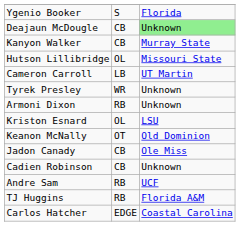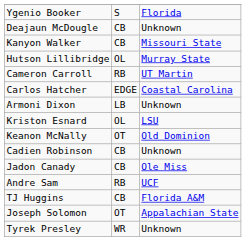Deajaun McDougle | column 3: lightgreen background -> no background
Kanyon Walker | column 3: Murray State -> Missouri State
Hutson Lillibridge | column 3: Missouri State -> Murray State
Cameron Carroll | column 2: LB -> RB
rows swapped: Carlos Hatcher <-> Tyrek Presley
Armoni Dixon | column 2: RB -> LB
rows swapped: Cadien Robinson <-> Jadon Canady
TJ Huggins | column 2: RB -> CB
+ row: Joseph Solomon | OT | Appalachian State
